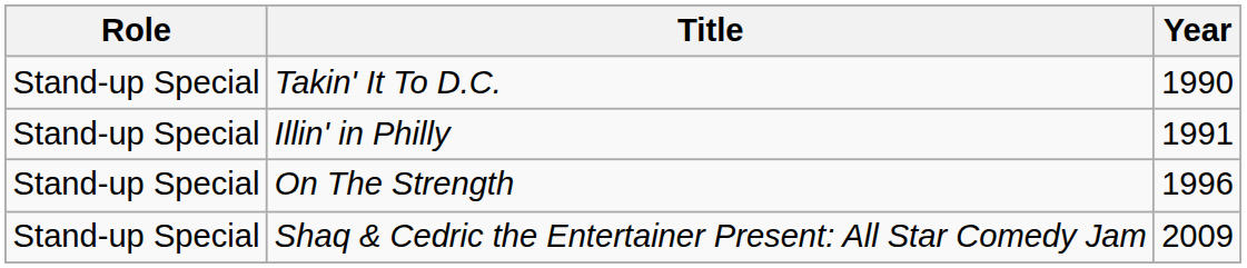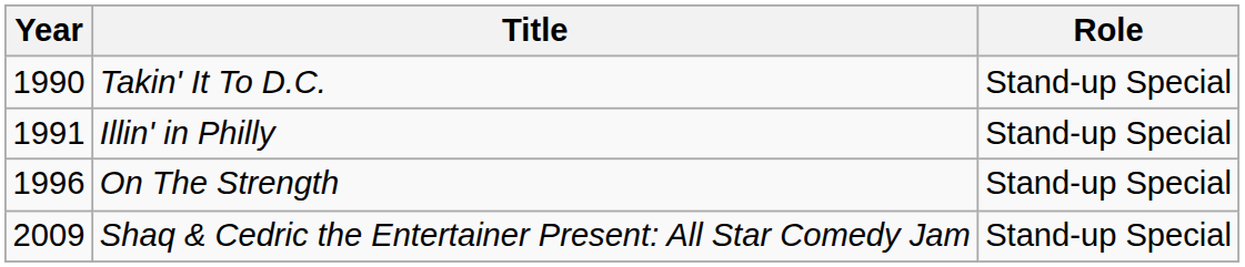columns swapped: Year <-> Role
